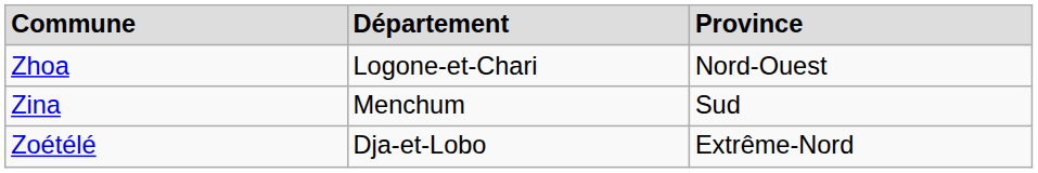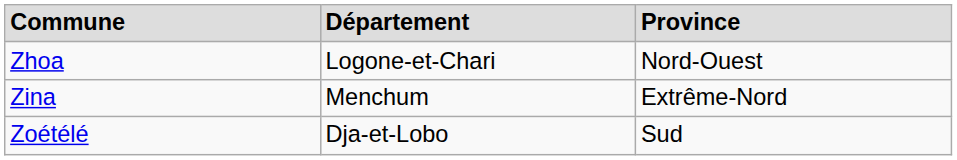Zina | Province: Sud -> Extrême-Nord
Zoétélé | Province: Extrême-Nord -> Sud
